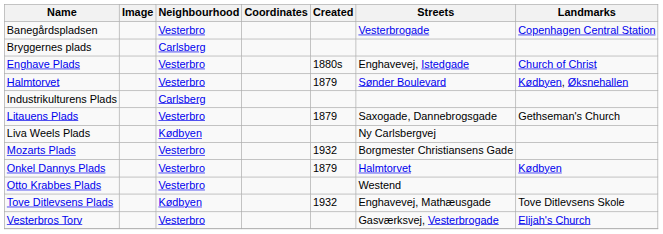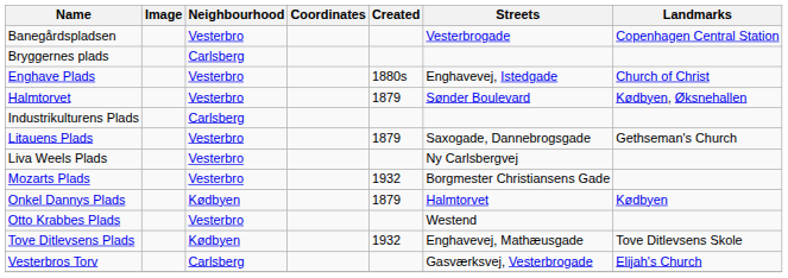Liva Weels Plads | Neighbourhood: Kødbyen -> Vesterbro
Onkel Dannys Plads | Neighbourhood: Vesterbro -> Kødbyen
Vesterbros Torv | Neighbourhood: Vesterbro -> Carlsberg
